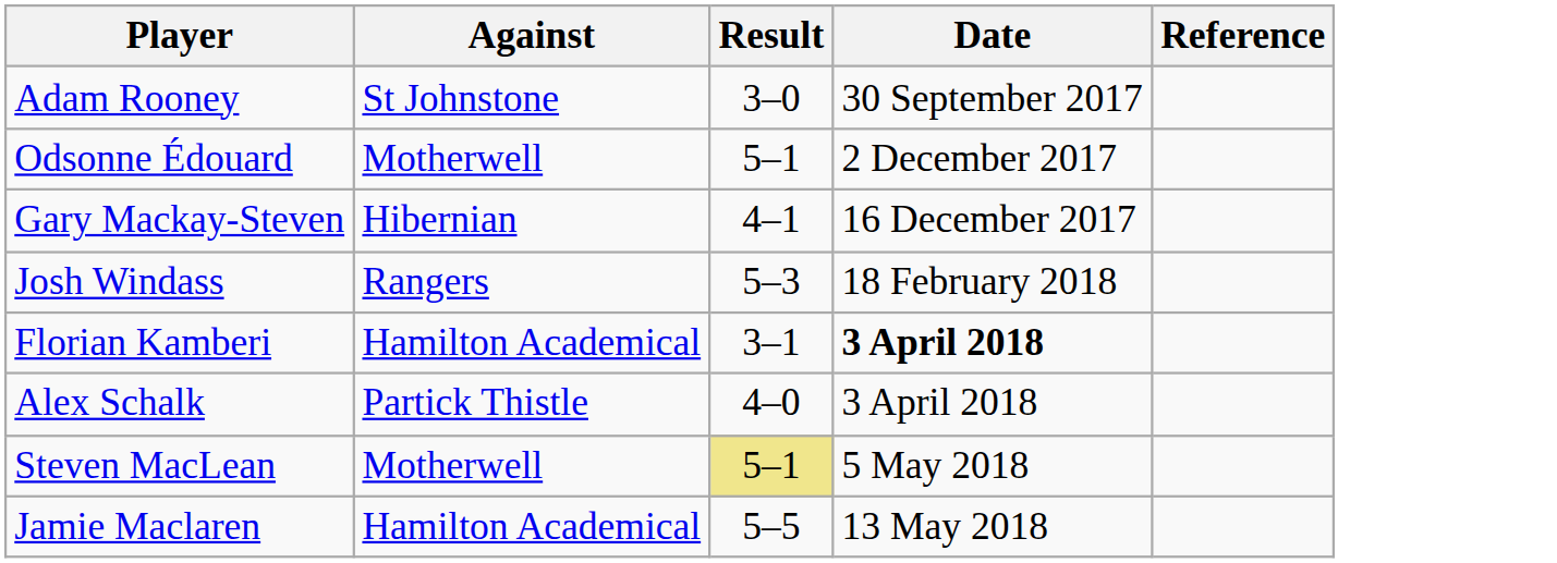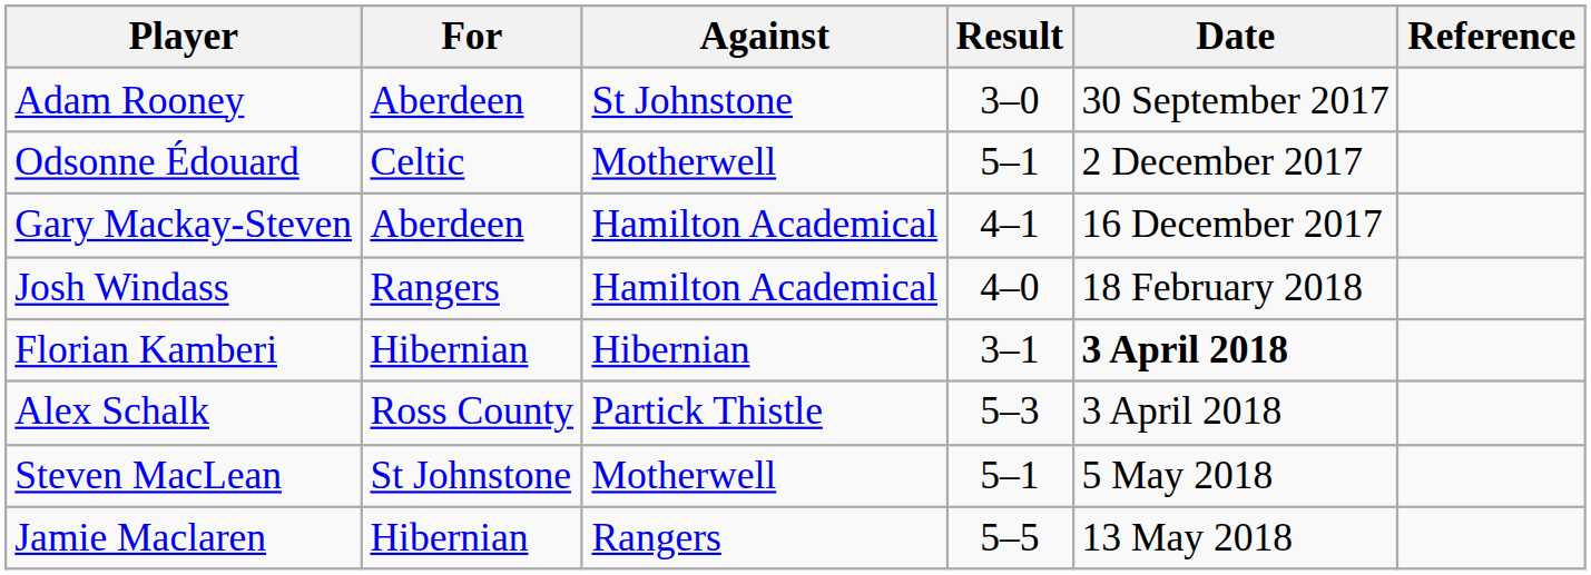+ column: For | Aberdeen | Celtic | Aberdeen | Rangers | Hibernian | Ross County | St Johnstone | Hibernian
Gary Mackay-Steven | Against: Hibernian -> Hamilton Academical
Josh Windass | Against: Rangers -> Hamilton Academical
Josh Windass | Result: 5–3 -> 4–0
Florian Kamberi | Against: Hamilton Academical -> Hibernian
Alex Schalk | Result: 4–0 -> 5–3
Steven MacLean | Result: khaki background -> no background
Jamie Maclaren | Against: Hamilton Academical -> Rangers
